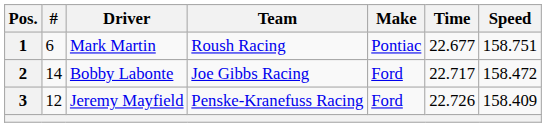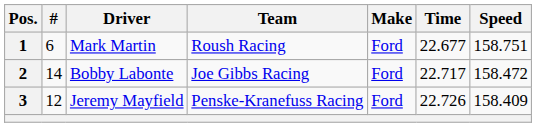1 | Make: Pontiac -> Ford
